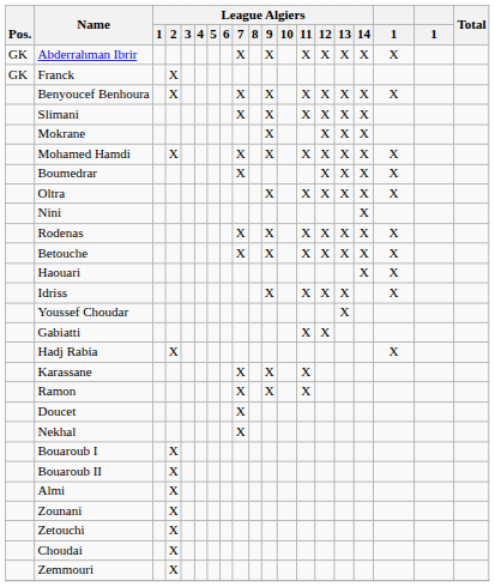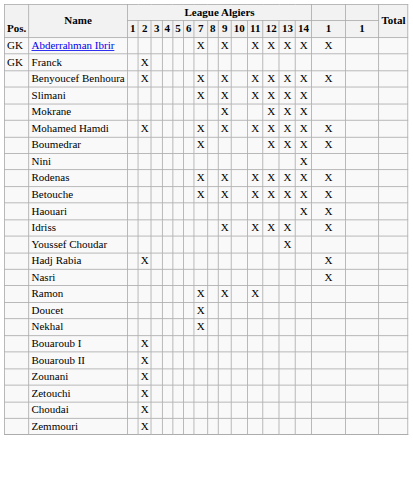- row: Oltra | X | X | X | X | X | X
- row: Gabiatti | X | X
+ row: Nasri | X
- row: Karassane | X | X | X
- row: Almi | X
